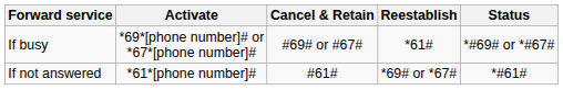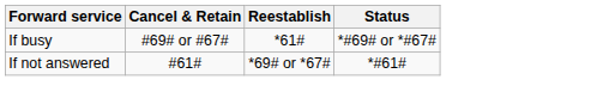- column: Activate | *69*[phone number]# or *67*[phone number]# | *61*[phone number]#
